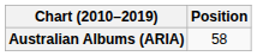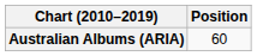Australian Albums (ARIA) | Position: 58 -> 60
